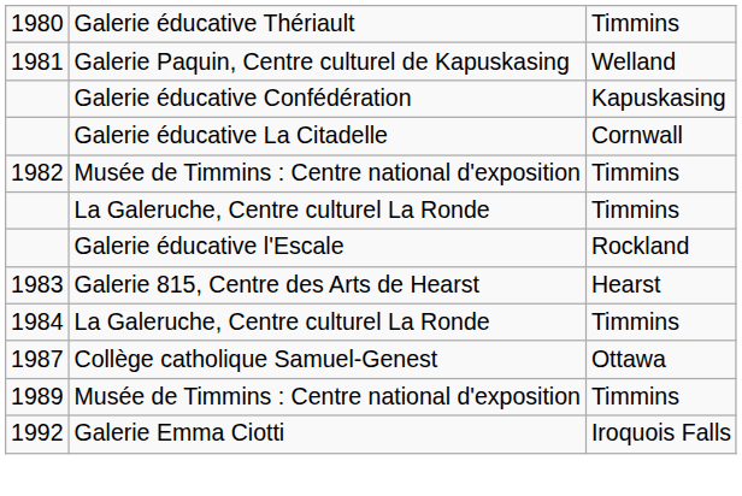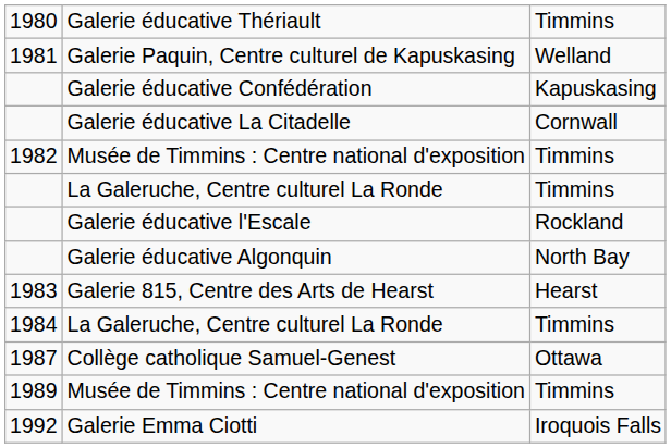+ row: Galerie éducative Algonquin | North Bay
